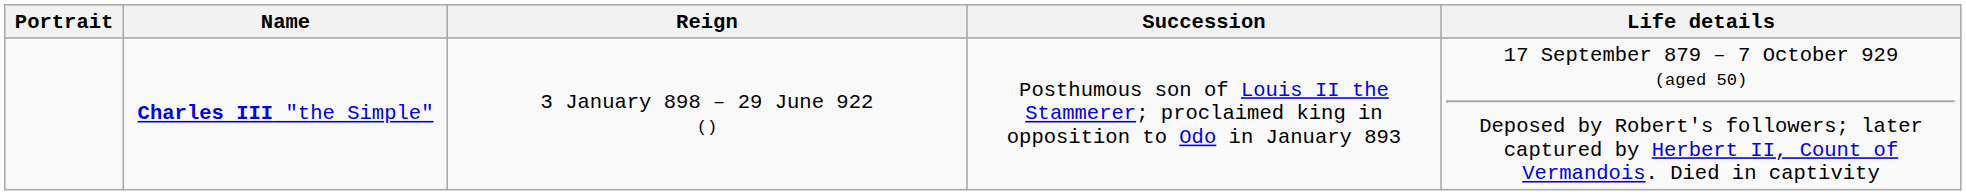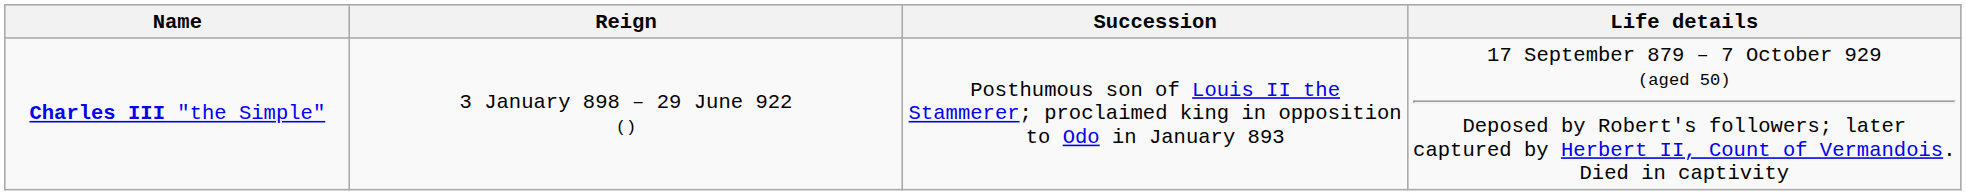- column: Portrait
